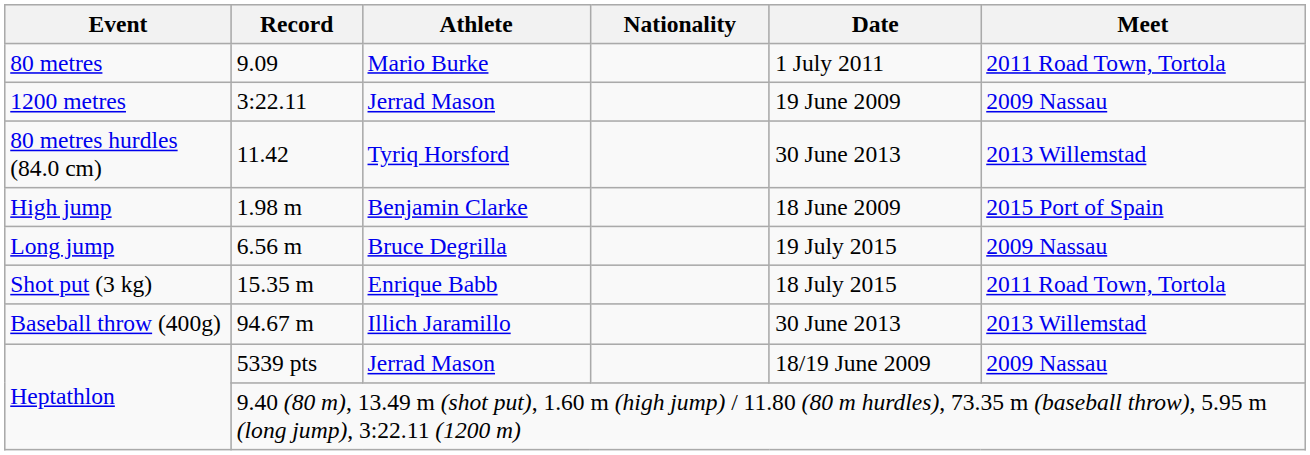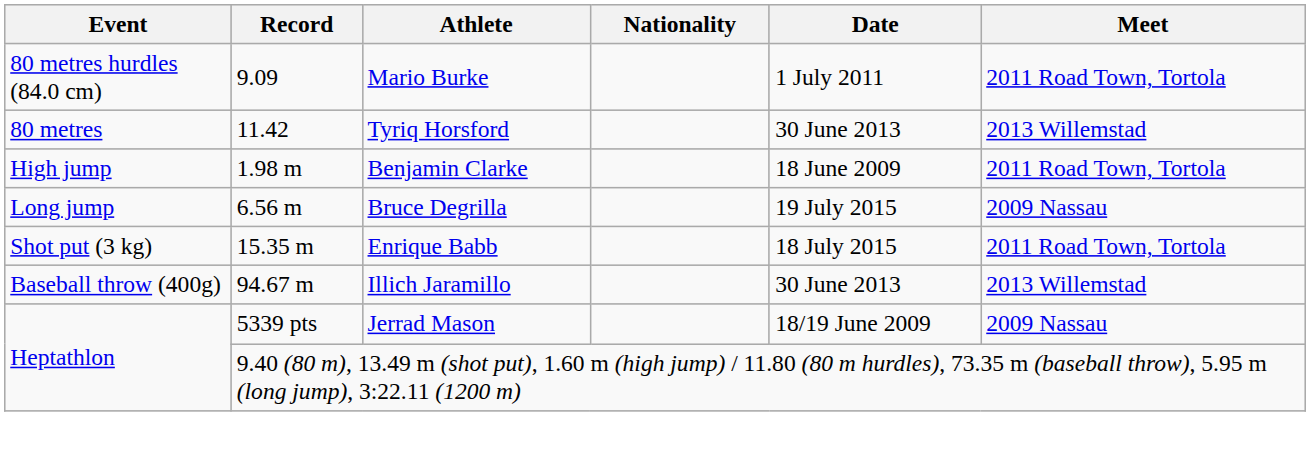9.09 | Event: 80 metres -> 80 metres hurdles (84.0 cm)
- row: 1200 metres | 3:22.11 | Jerrad Mason | 19 June 2009 | 2009 Nassau
11.42 | Event: 80 metres hurdles (84.0 cm) -> 80 metres
1.98 m | Meet: 2015 Port of Spain -> 2011 Road Town, Tortola
